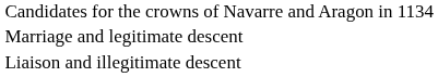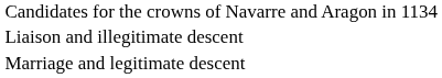rows swapped: Marriage and legitimate descent <-> Liaison and illegitimate descent
